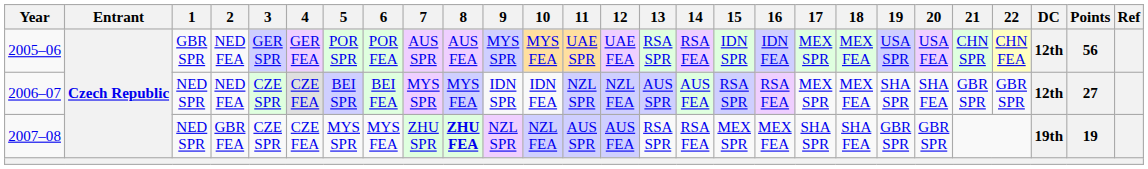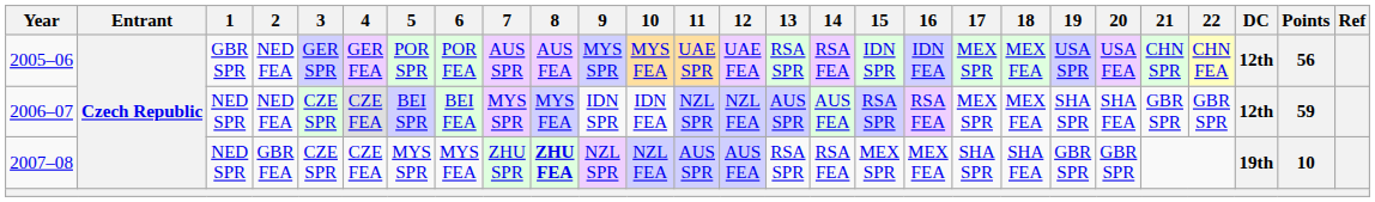2006–07 | Points: 27 -> 59
2007–08 | Points: 19 -> 10
